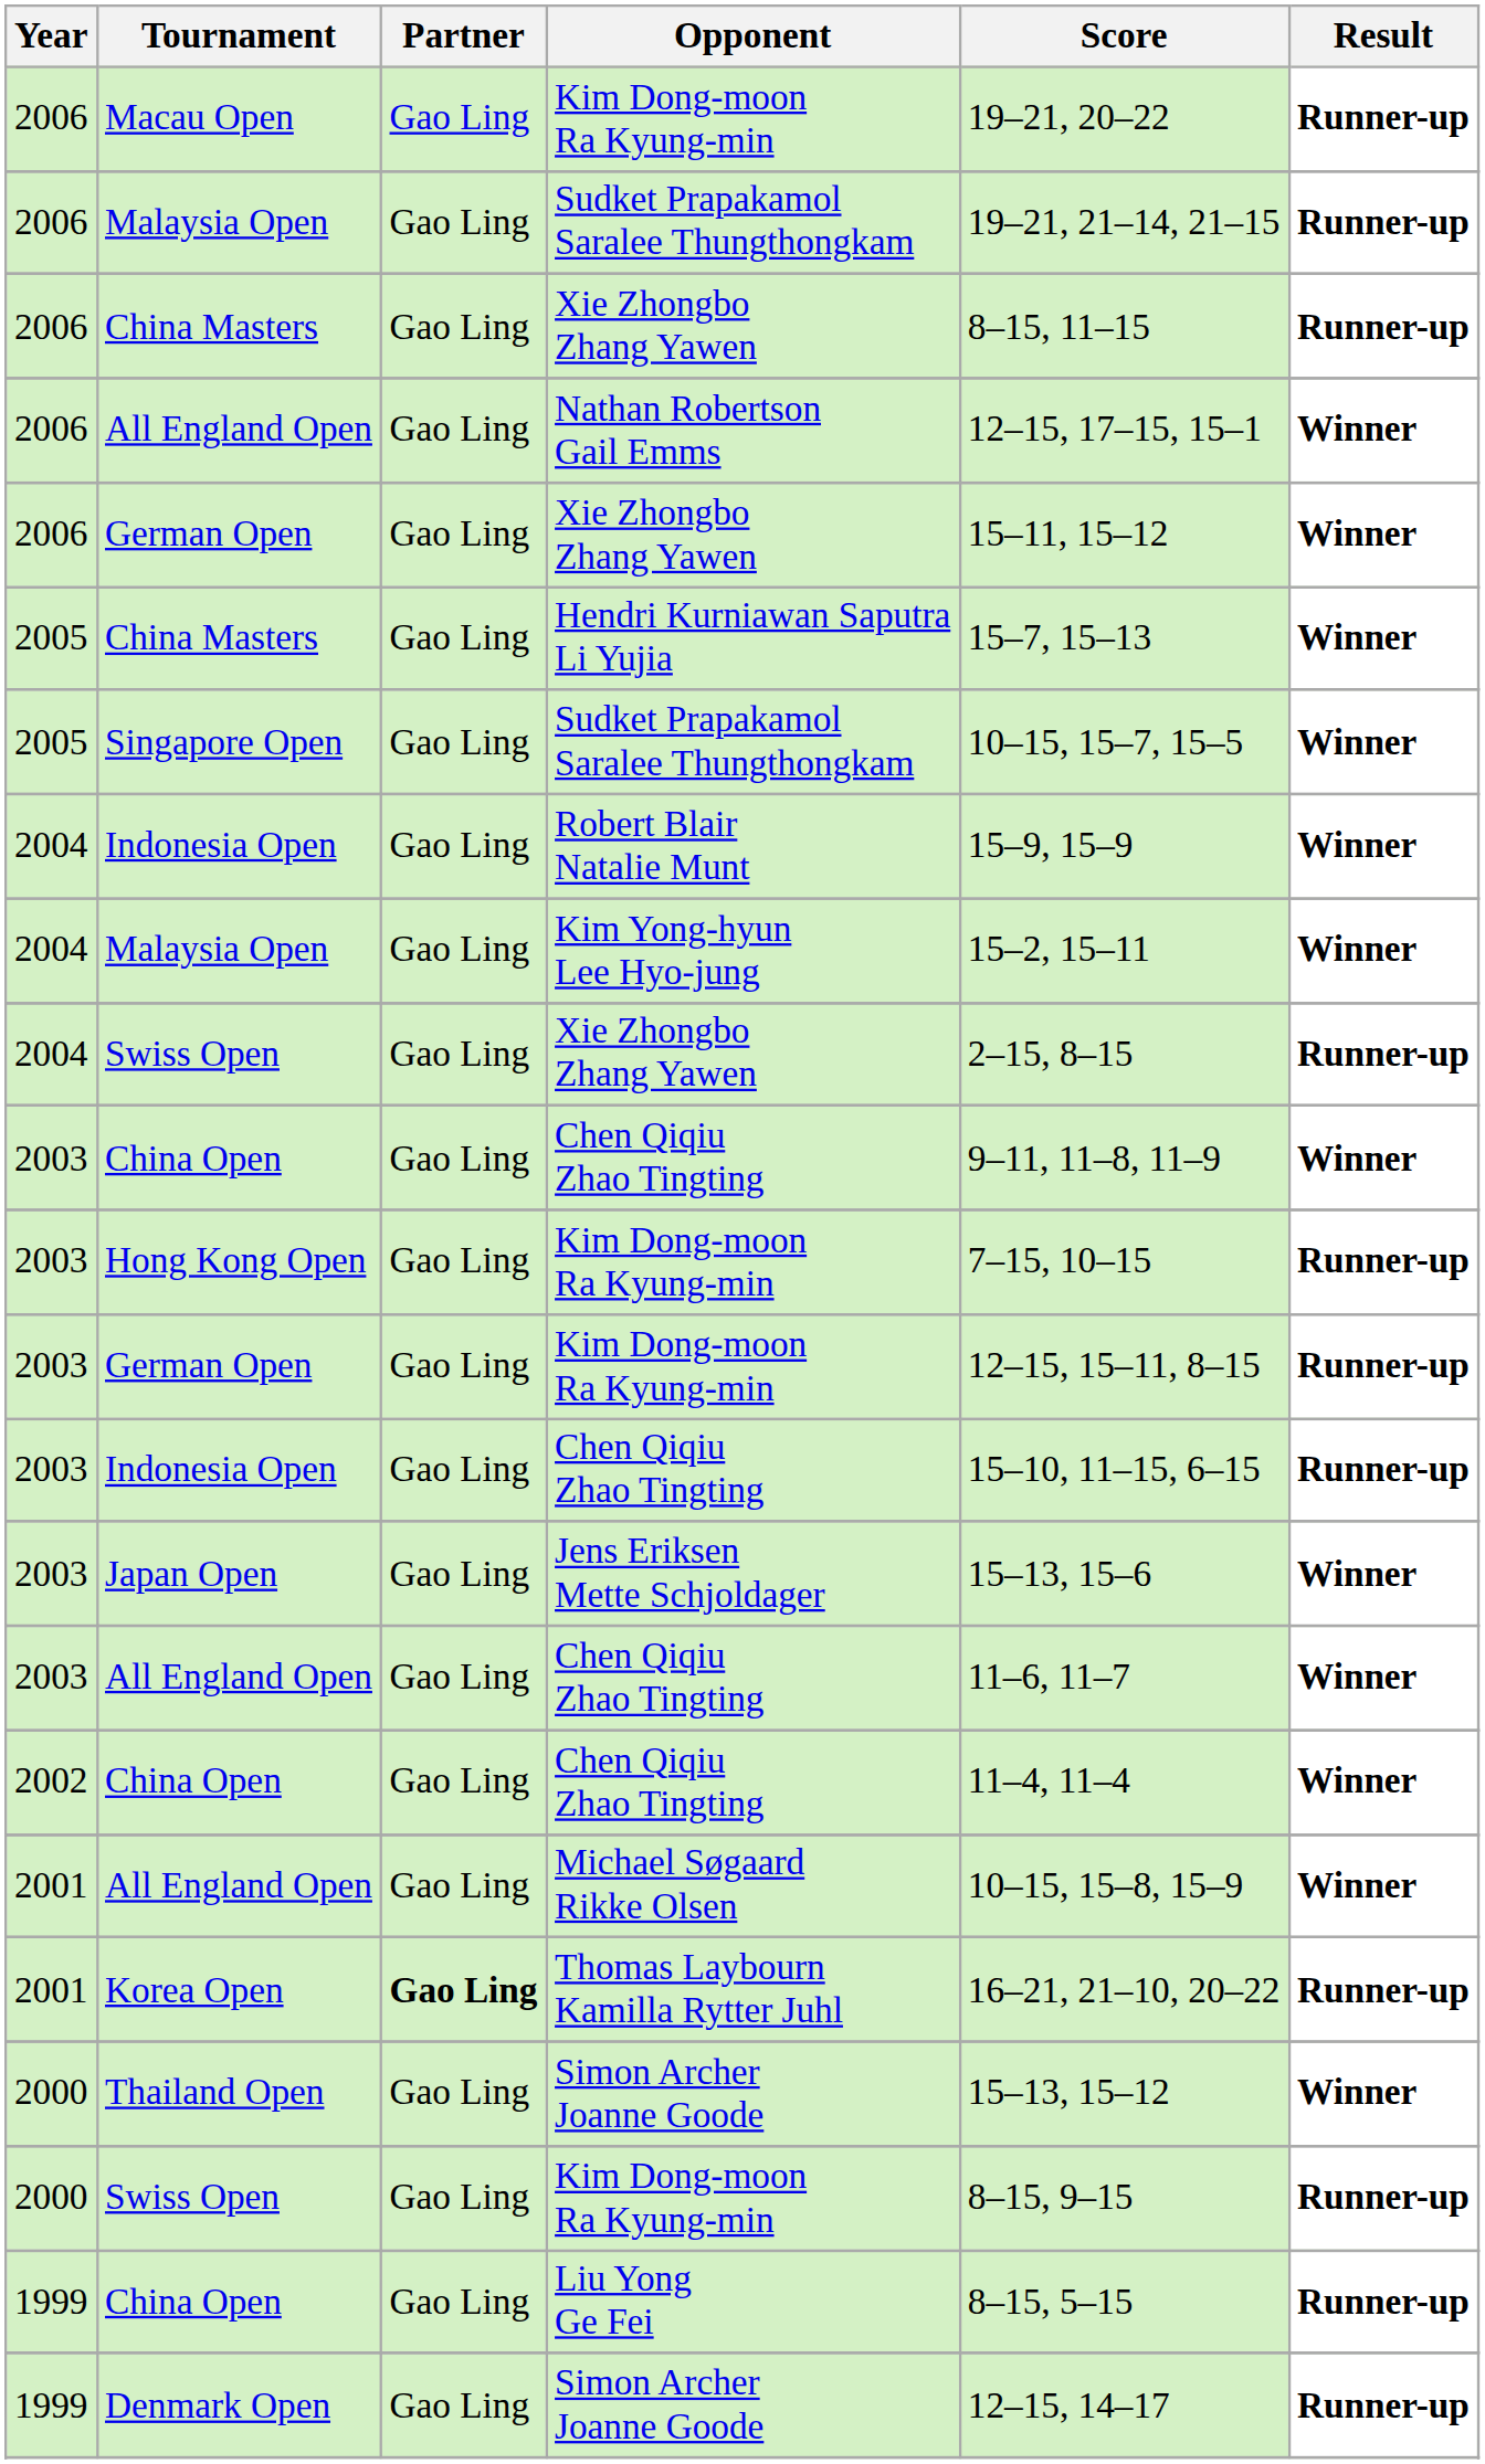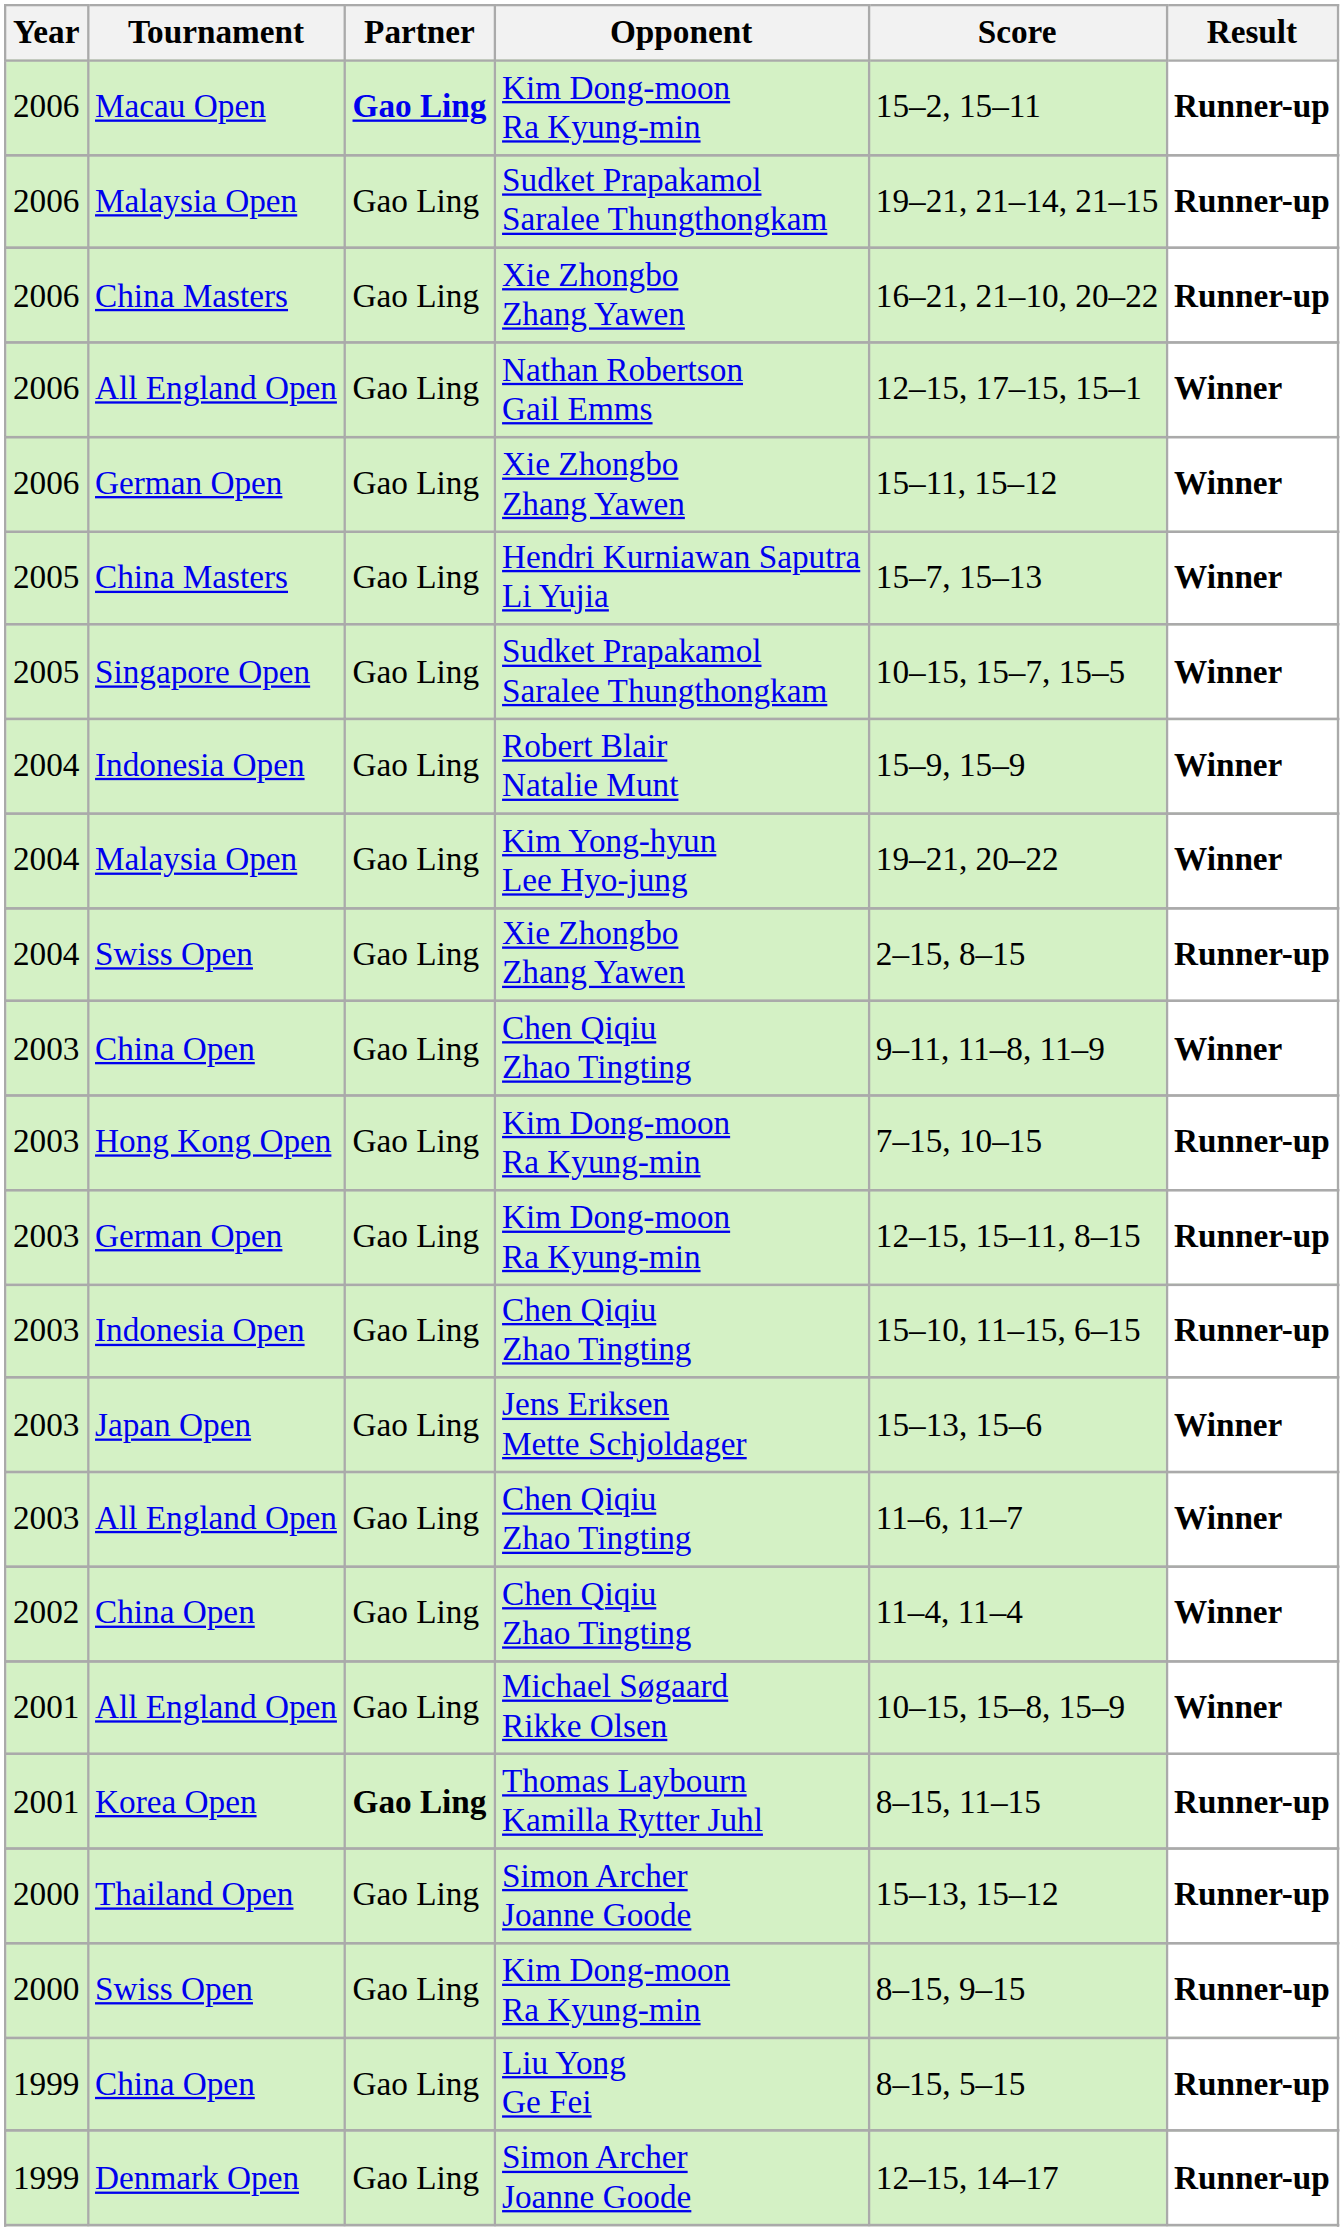Macau Open | Partner: normal -> bold
Macau Open | Score: 19–21, 20–22 -> 15–2, 15–11
2006 / China Masters | Score: 8–15, 11–15 -> 16–21, 21–10, 20–22
2004 / Malaysia Open | Score: 15–2, 15–11 -> 19–21, 20–22
Korea Open | Score: 16–21, 21–10, 20–22 -> 8–15, 11–15
Thailand Open | Result: Winner -> Runner-up
